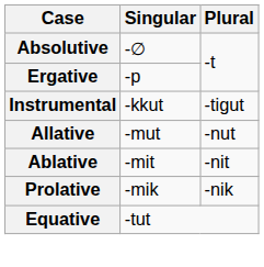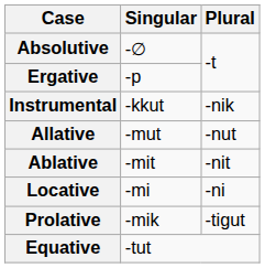Instrumental | Plural: -tigut -> -nik
+ row: Locative | -mi | -ni
Prolative | Plural: -nik -> -tigut
